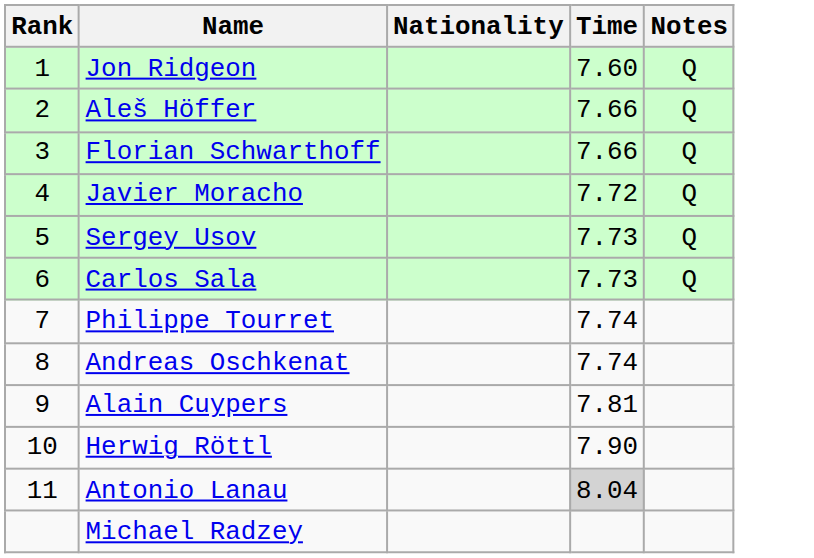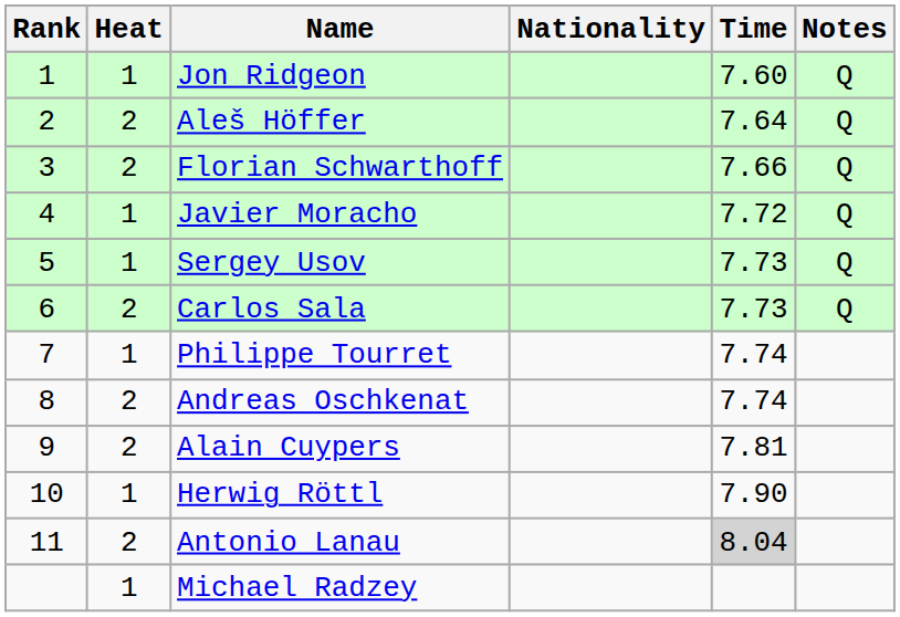+ column: Heat | 1 | 2 | 2 | 1 | 1 | 2 | 1 | 2 | 2 | 1 | 2 | 1
Aleš Höffer | Time: 7.66 -> 7.64
